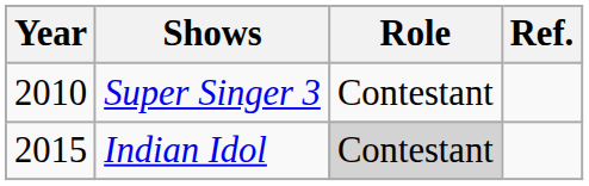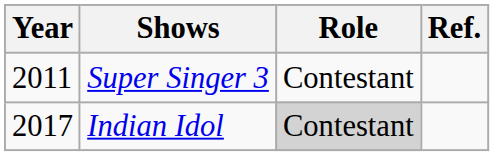Super Singer 3 | Year: 2010 -> 2011
Indian Idol | Year: 2015 -> 2017
